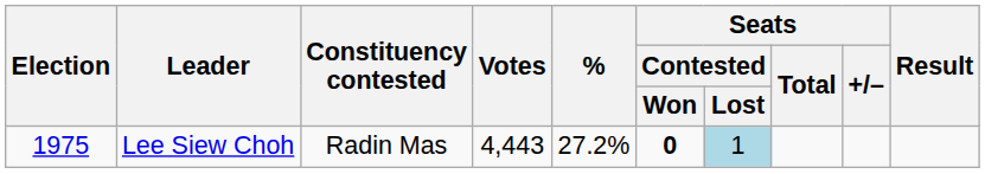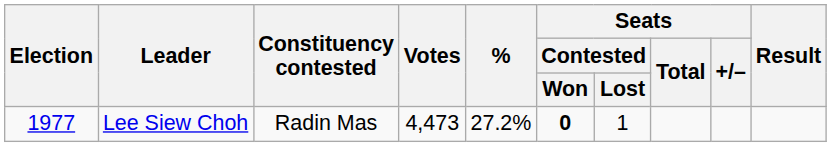Lee Siew Choh | Election: 1975 -> 1977
Lee Siew Choh | Votes: 4,443 -> 4,473
Lee Siew Choh | Seats / Contested / Lost: lightblue background -> no background
